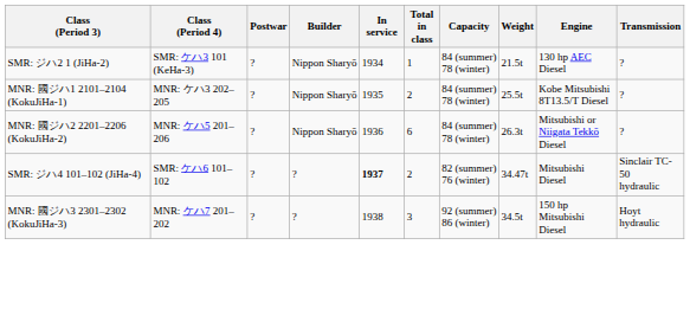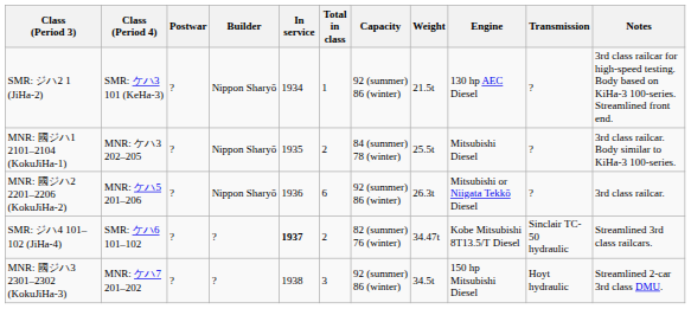+ column: Notes | 3rd class railcar for high-speed testing. Body based on KiHa-3 100-series. Streamlined front end. | 3rd class railcar. Body similar to KiHa-3 100-series. | 3rd class railcar. | Streamlined 3rd class railcars. | Streamlined 2-car 3rd class DMU.
SMR: ジハ2 1 (JiHa-2) | Capacity: 84 (summer) 78 (winter) -> 92 (summer) 86 (winter)
MNR: 國ジハ1 2101–2104 (KokuJiHa-1) | Engine: Kobe Mitsubishi 8T13.5/T Diesel -> Mitsubishi Diesel
MNR: 國ジハ2 2201–2206 (KokuJiHa-2) | Capacity: 84 (summer) 78 (winter) -> 92 (summer) 86 (winter)
SMR: ジハ4 101–102 (JiHa-4) | Engine: Mitsubishi Diesel -> Kobe Mitsubishi 8T13.5/T Diesel
